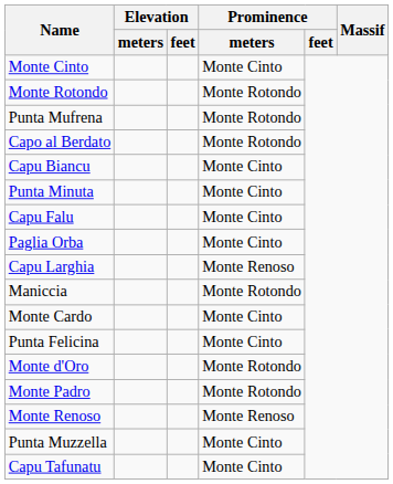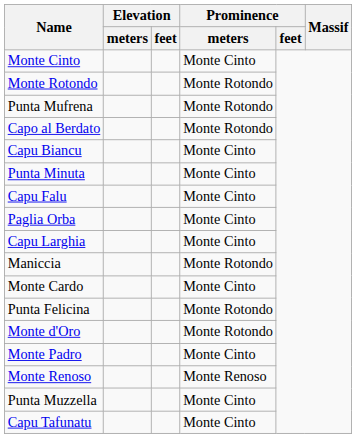Capu Larghia | Prominence / meters: Monte Renoso -> Monte Cinto
Punta Felicina | Prominence / meters: Monte Cinto -> Monte Rotondo
Monte Padro | Prominence / meters: Monte Rotondo -> Monte Cinto
